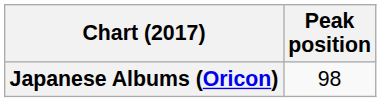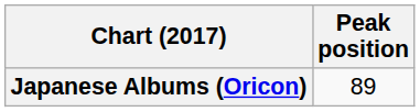Japanese Albums (Oricon) | Peak position: 98 -> 89
